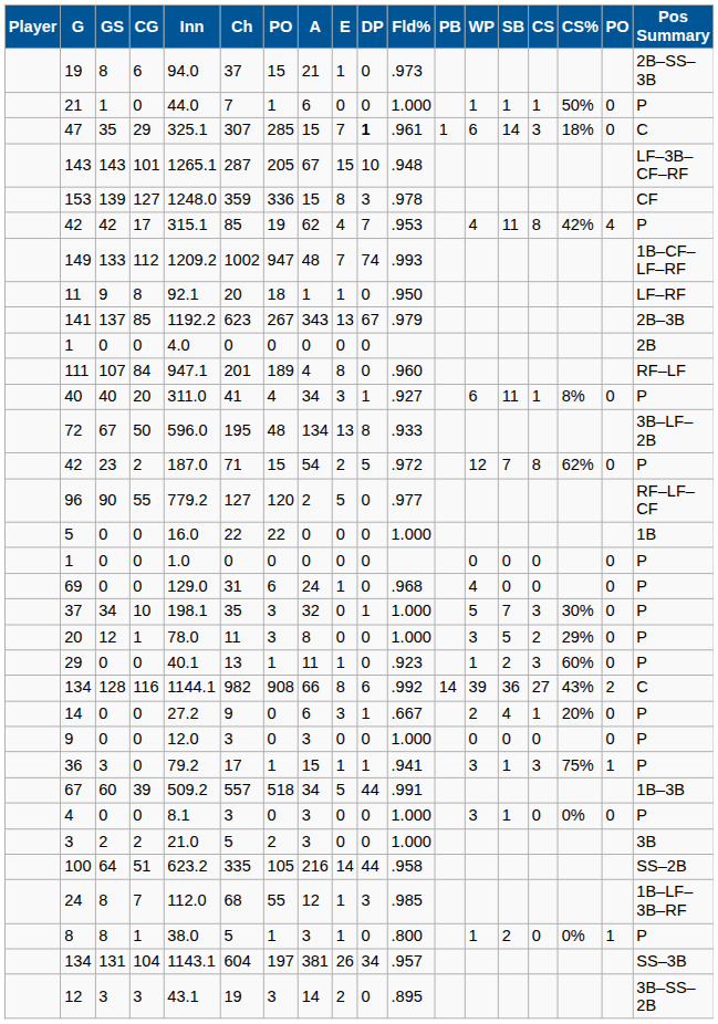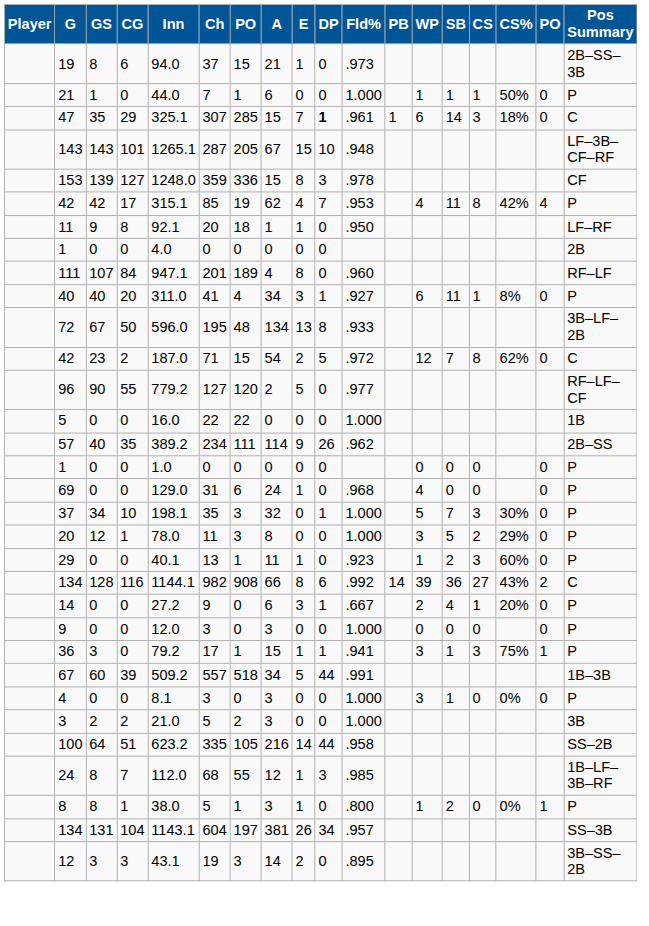- row: 149 | 133 | 112 | 1209.2 | 1002 | 947 | 48 | 7 | 74 | .993 | 1B–CF–LF–RF
- row: 141 | 137 | 85 | 1192.2 | 623 | 267 | 343 | 13 | 67 | .979 | 2B–3B
42 / 23 | Pos Summary: P -> C
+ row: 57 | 40 | 35 | 389.2 | 234 | 111 | 114 | 9 | 26 | .962 | 2B–SS
